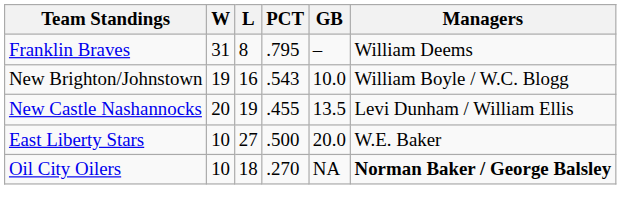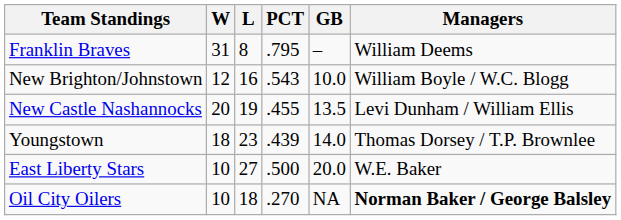New Brighton/Johnstown | W: 19 -> 12
+ row: Youngstown | 18 | 23 | .439 | 14.0 | Thomas Dorsey / T.P. Brownlee
